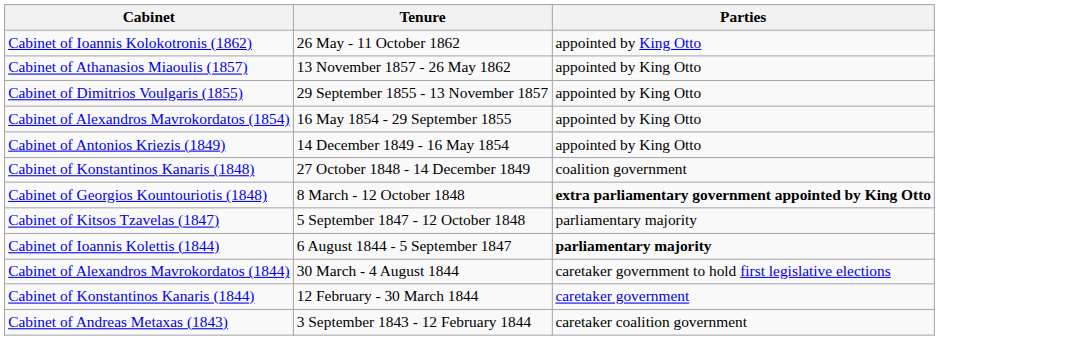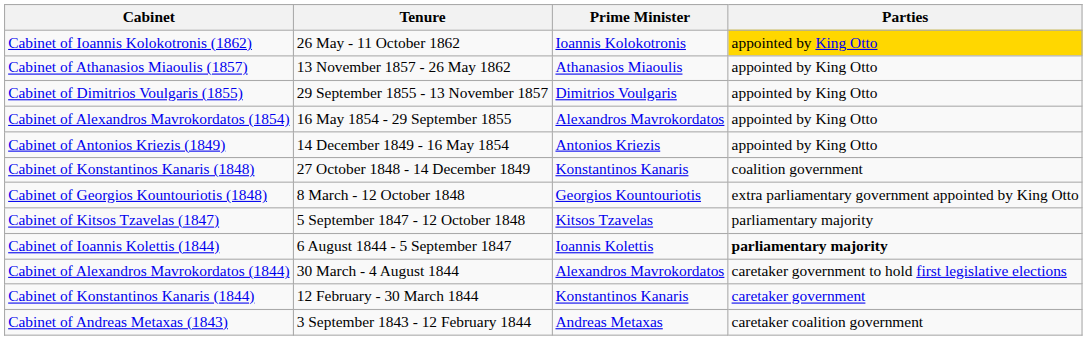+ column: Prime Minister | Ioannis Kolokotronis | Athanasios Miaoulis | Dimitrios Voulgaris | Alexandros Mavrokordatos | Antonios Kriezis | Konstantinos Kanaris | Georgios Kountouriotis | Kitsos Tzavelas | Ioannis Kolettis | Alexandros Mavrokordatos | Konstantinos Kanaris | Andreas Metaxas
Cabinet of Ioannis Kolokotronis (1862) | Parties: no background -> gold background
Cabinet of Georgios Kountouriotis (1848) | Parties: bold -> normal
